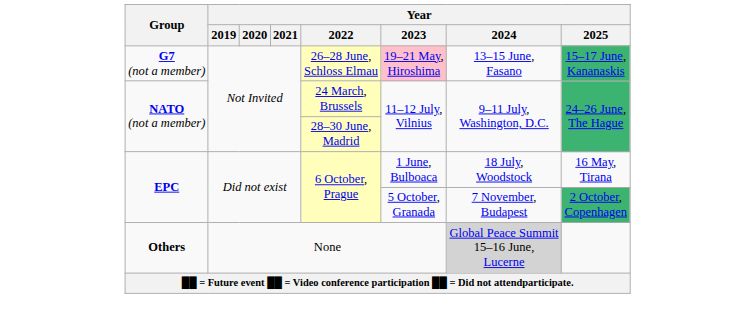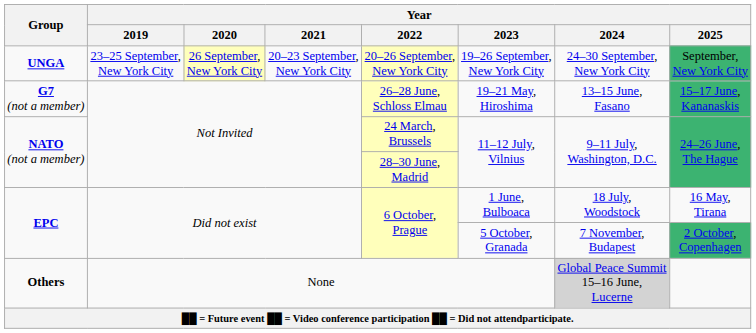+ row: UNGA | 23–25 September, New York City | 26 September, New York City | 20–23 September, New York City | 20–26 September, New York City | 19–26 September, New York City | 24–30 September, New York City | September, New York City
G7 (not a member) | Year / 2023: pink background -> no background
